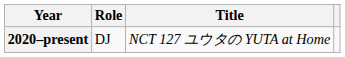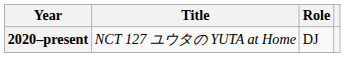columns swapped: Title <-> Role
